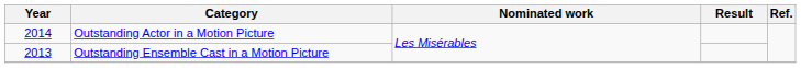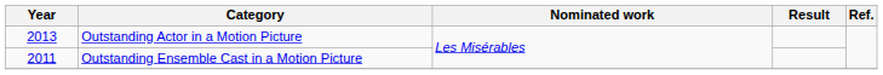Outstanding Actor in a Motion Picture | Year: 2014 -> 2013
Outstanding Ensemble Cast in a Motion Picture | Year: 2013 -> 2011
